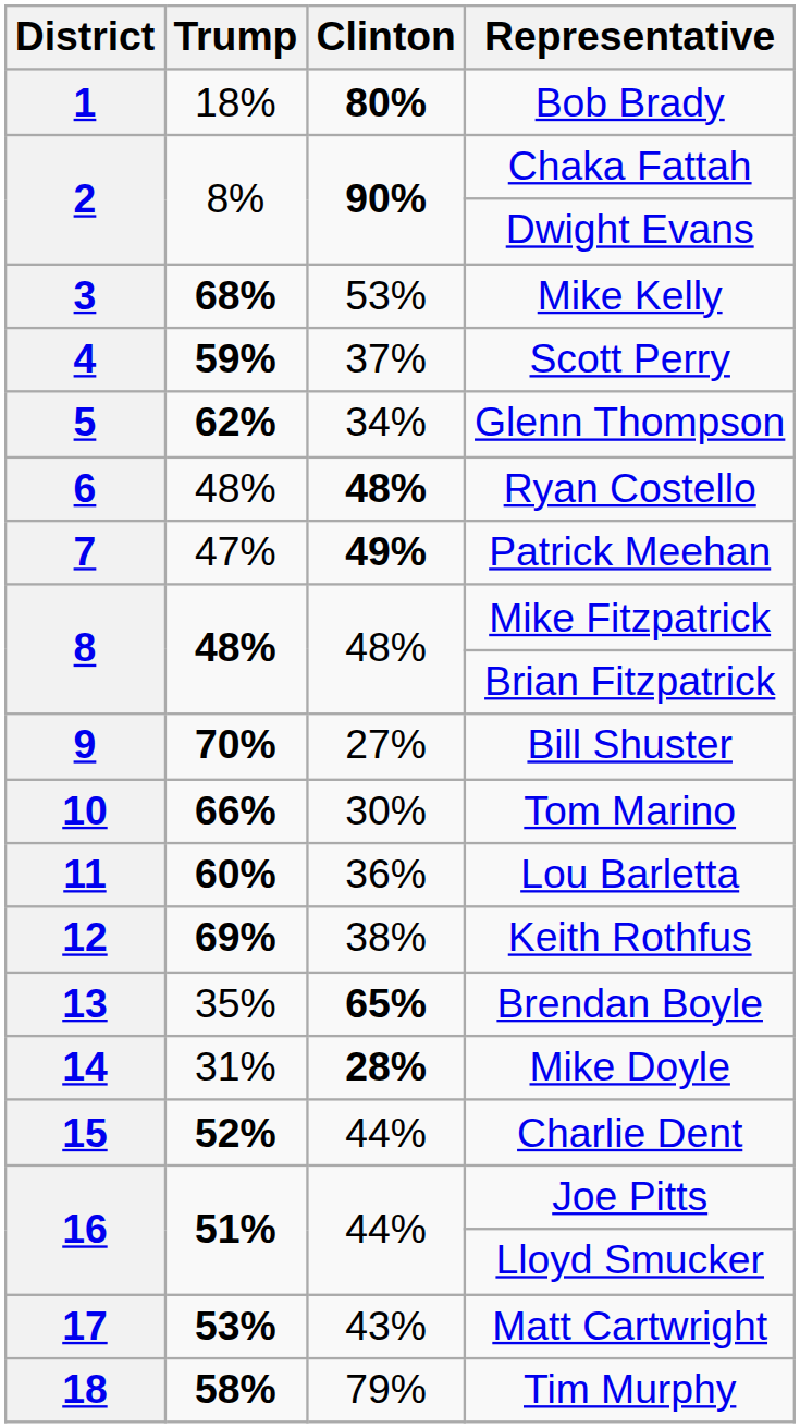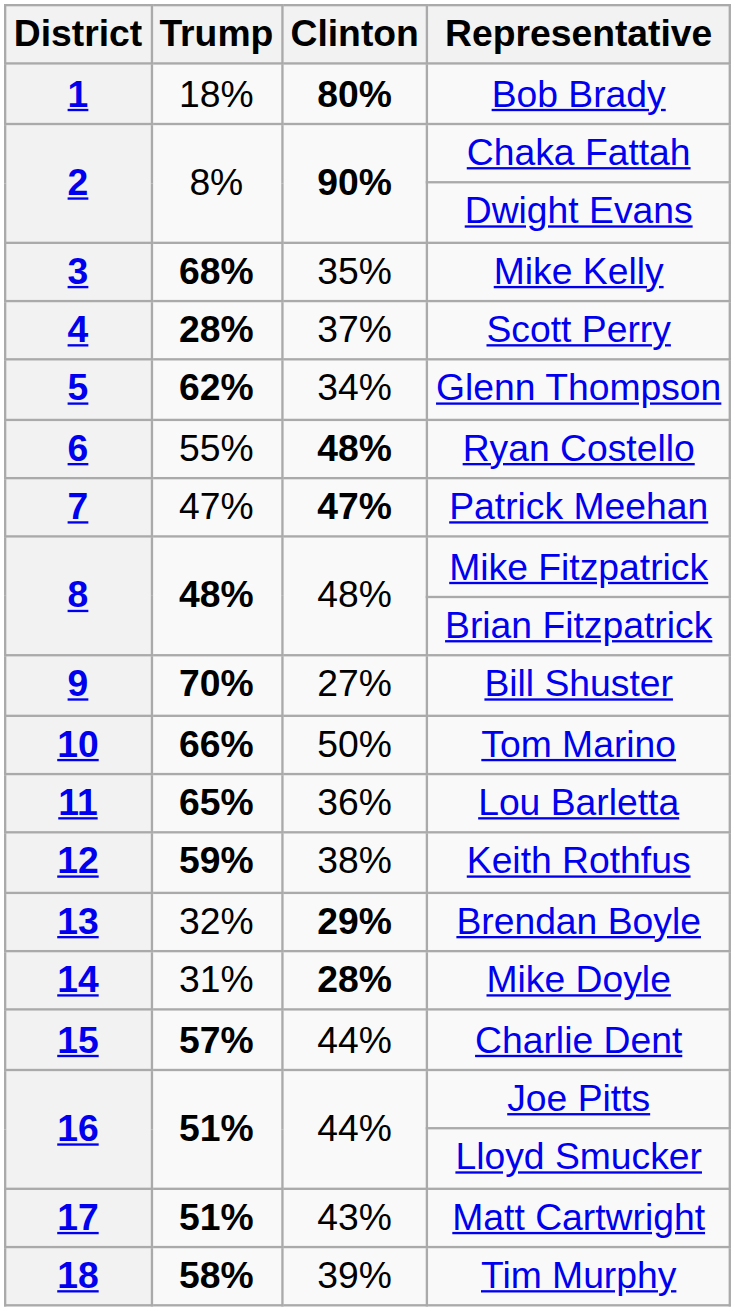Mike Kelly | Clinton: 53% -> 35%
Scott Perry | Trump: 59% -> 28%
Ryan Costello | Trump: 48% -> 55%
Patrick Meehan | Clinton: 49% -> 47%
Tom Marino | Clinton: 30% -> 50%
Lou Barletta | Trump: 60% -> 65%
Keith Rothfus | Trump: 69% -> 59%
Brendan Boyle | Trump: 35% -> 32%
Brendan Boyle | Clinton: 65% -> 29%
Charlie Dent | Trump: 52% -> 57%
Matt Cartwright | Trump: 53% -> 51%
Tim Murphy | Clinton: 79% -> 39%
